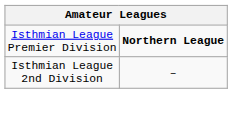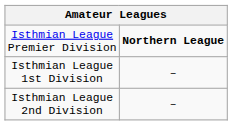+ row: Isthmian League 1st Division | –
